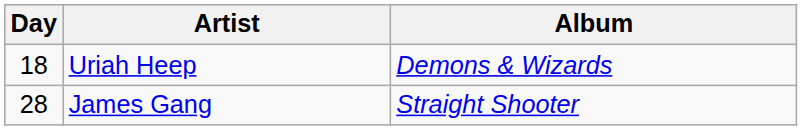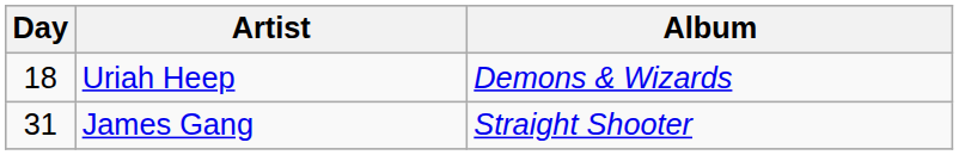James Gang | Day: 28 -> 31
